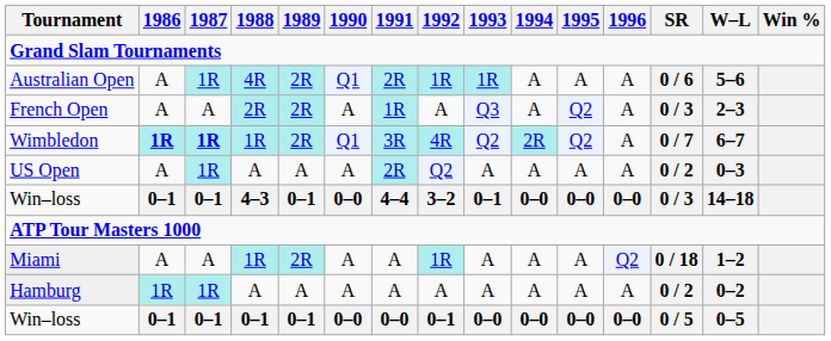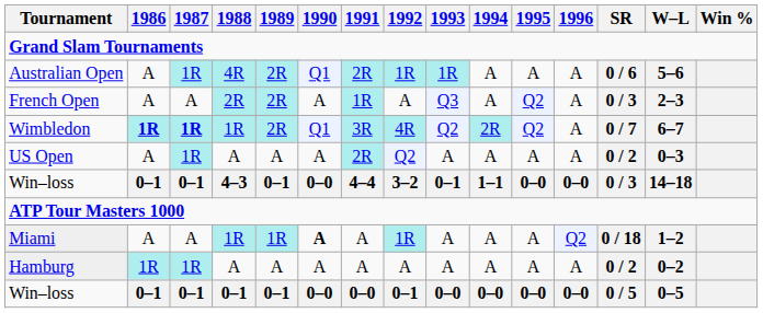Win–loss / 4–3 | 1994: 0–0 -> 1–1
Miami | 1989: 2R -> 1R
Miami | 1990: normal -> bold
